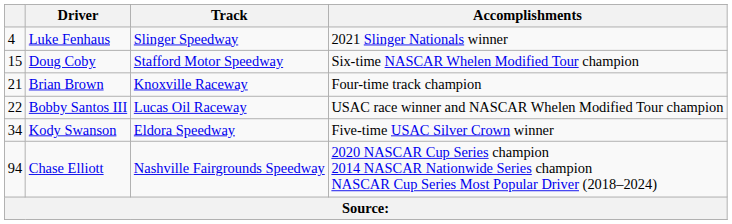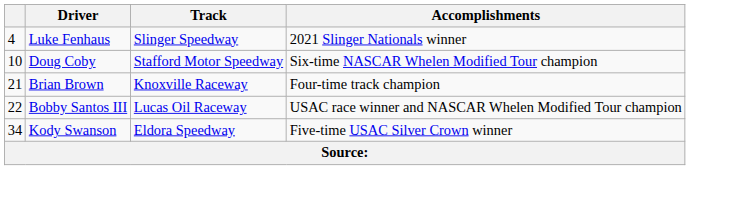Doug Coby | column 1: 15 -> 10
- row: 94 | Chase Elliott | Nashville Fairgrounds Speedway | 2020 NASCAR Cup Series champion 2014 NASCAR Nationwide Series champion NASCAR Cup Series Most Popular Driver (2018–2024)
